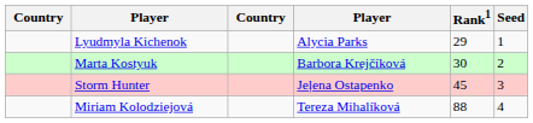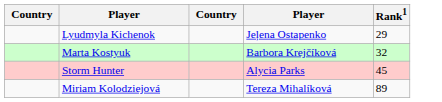- column: Seed | 1 | 2 | 3 | 4
Lyudmyla Kichenok | column 4: Alycia Parks -> Jeļena Ostapenko
Marta Kostyuk | Rank1: 30 -> 32
Storm Hunter | column 4: Jeļena Ostapenko -> Alycia Parks
Miriam Kolodziejová | Rank1: 88 -> 89
